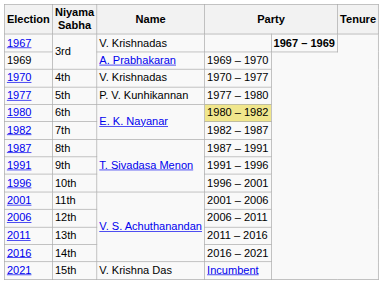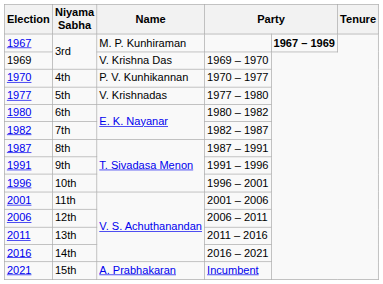1967 / 3rd | Name: V. Krishnadas -> M. P. Kunhiraman
1969 / 3rd | Name: A. Prabhakaran -> V. Krishna Das
4th | Name: V. Krishnadas -> P. V. Kunhikannan
5th | Name: P. V. Kunhikannan -> V. Krishnadas
6th | column 4: khaki background -> no background
15th | Name: V. Krishna Das -> A. Prabhakaran
